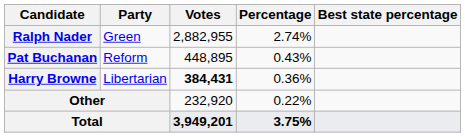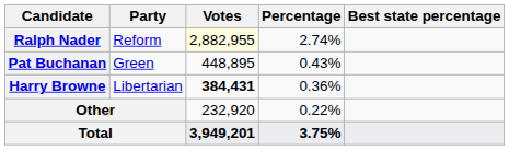Ralph Nader | Party: Green -> Reform
Ralph Nader | Votes: no background -> lightyellow background
Pat Buchanan | Party: Reform -> Green
